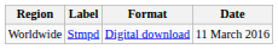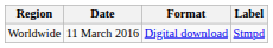columns swapped: Date <-> Label
